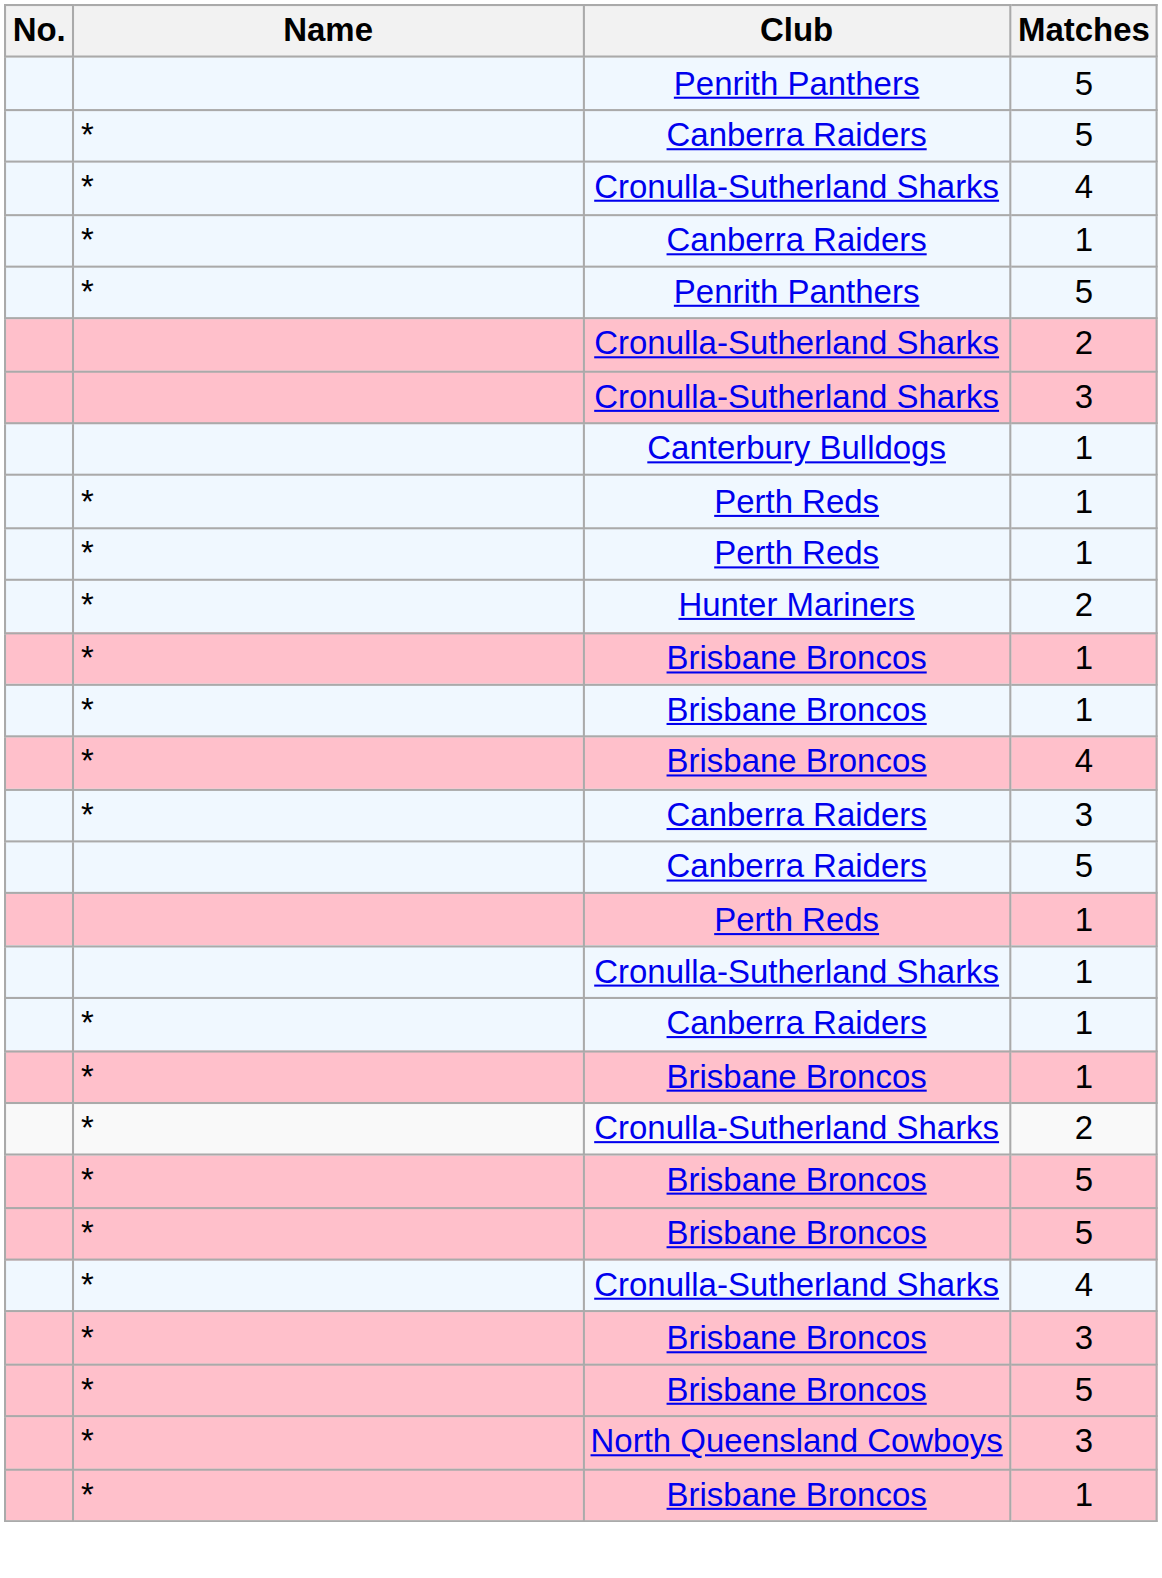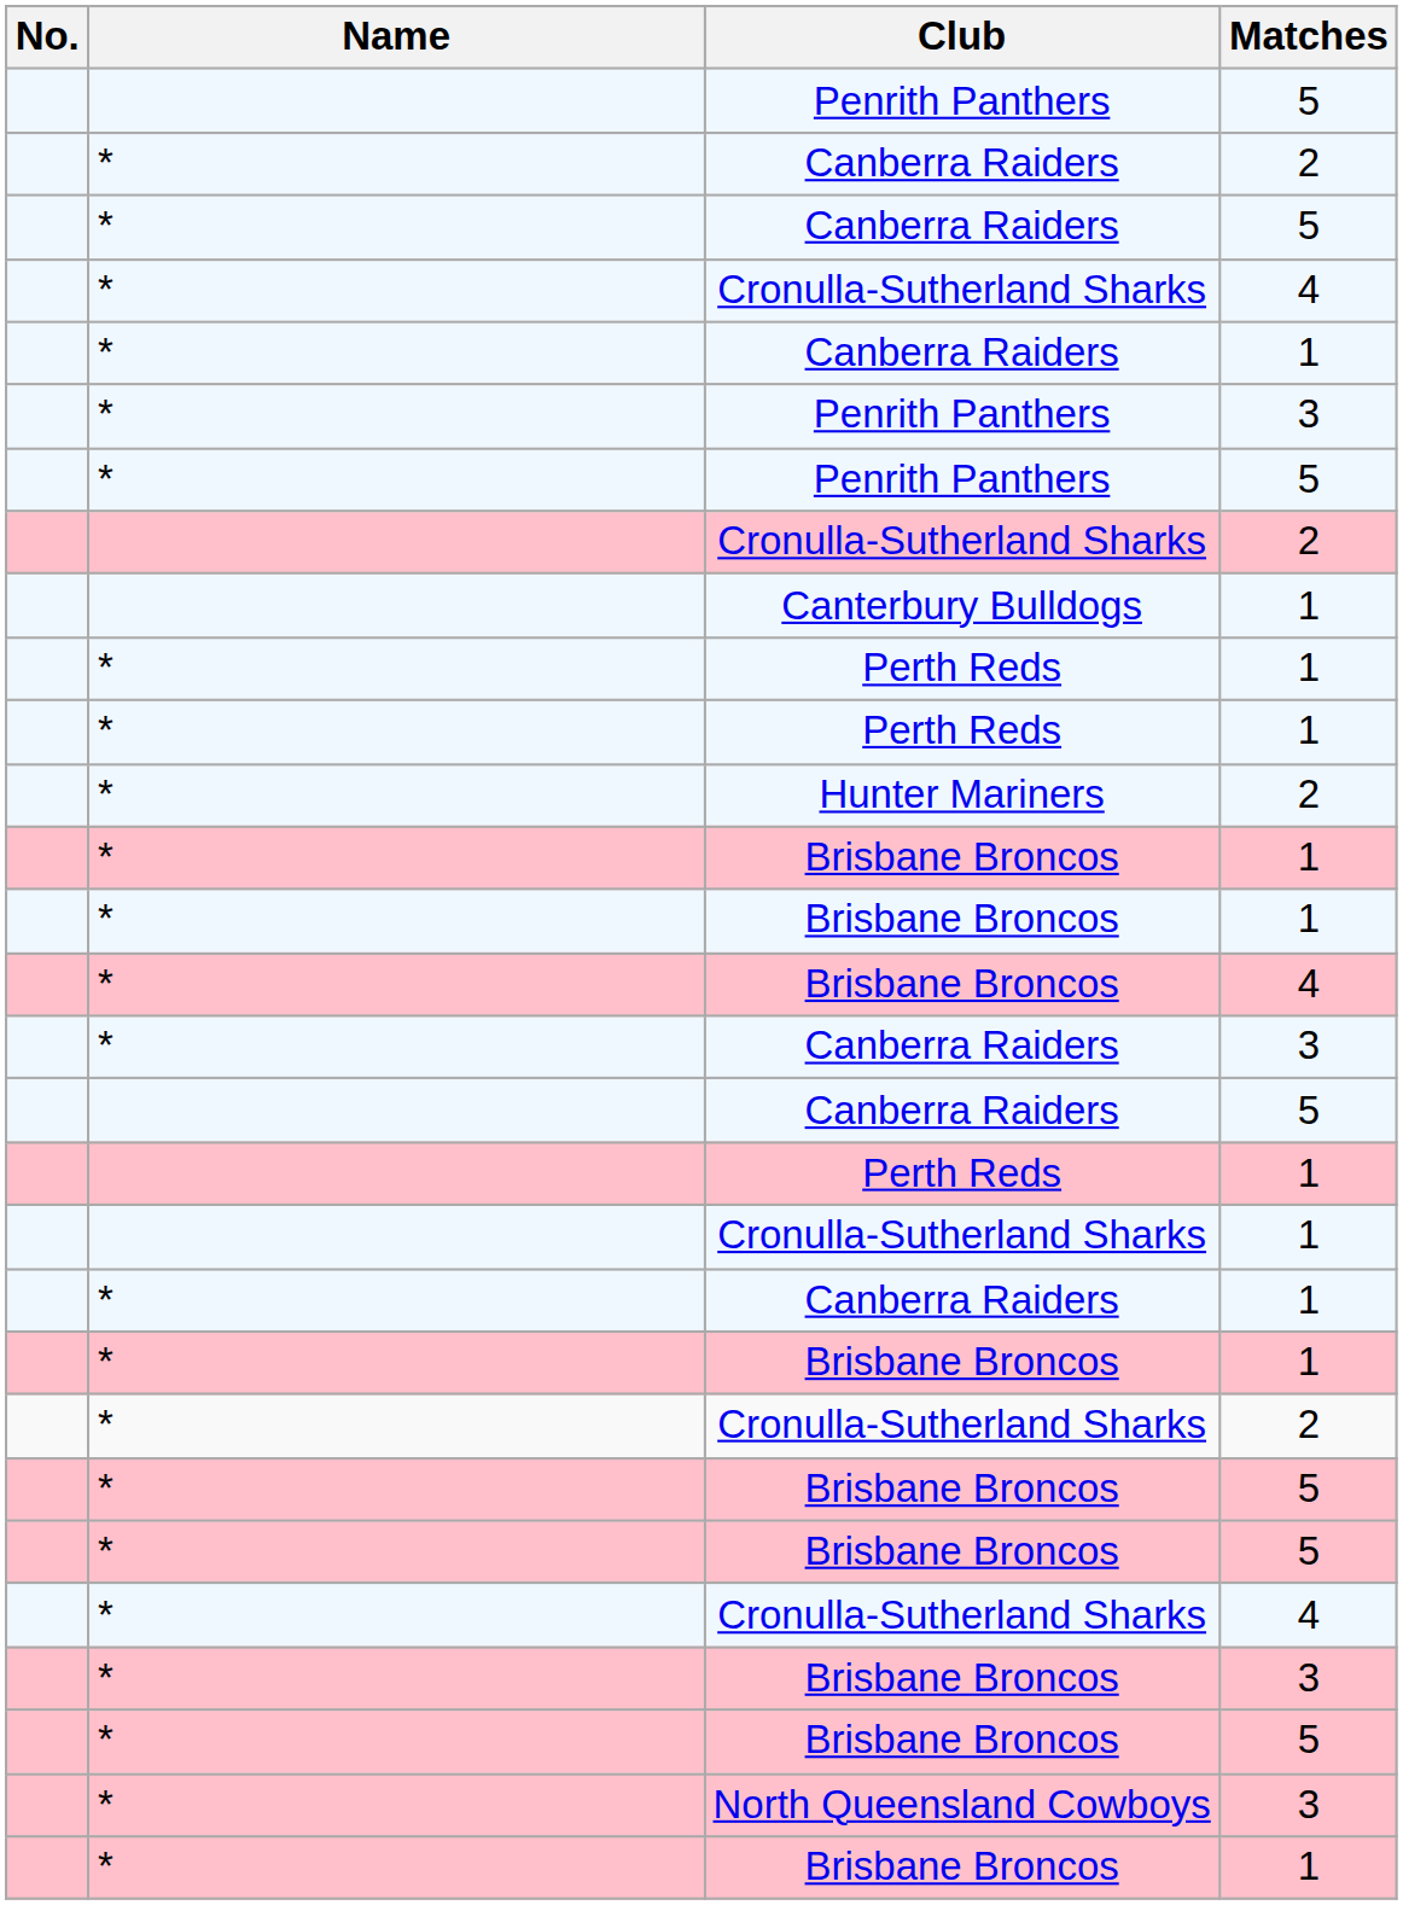+ row: * | Canberra Raiders | 2
+ row: * | Penrith Panthers | 3
- row: Cronulla-Sutherland Sharks | 3
